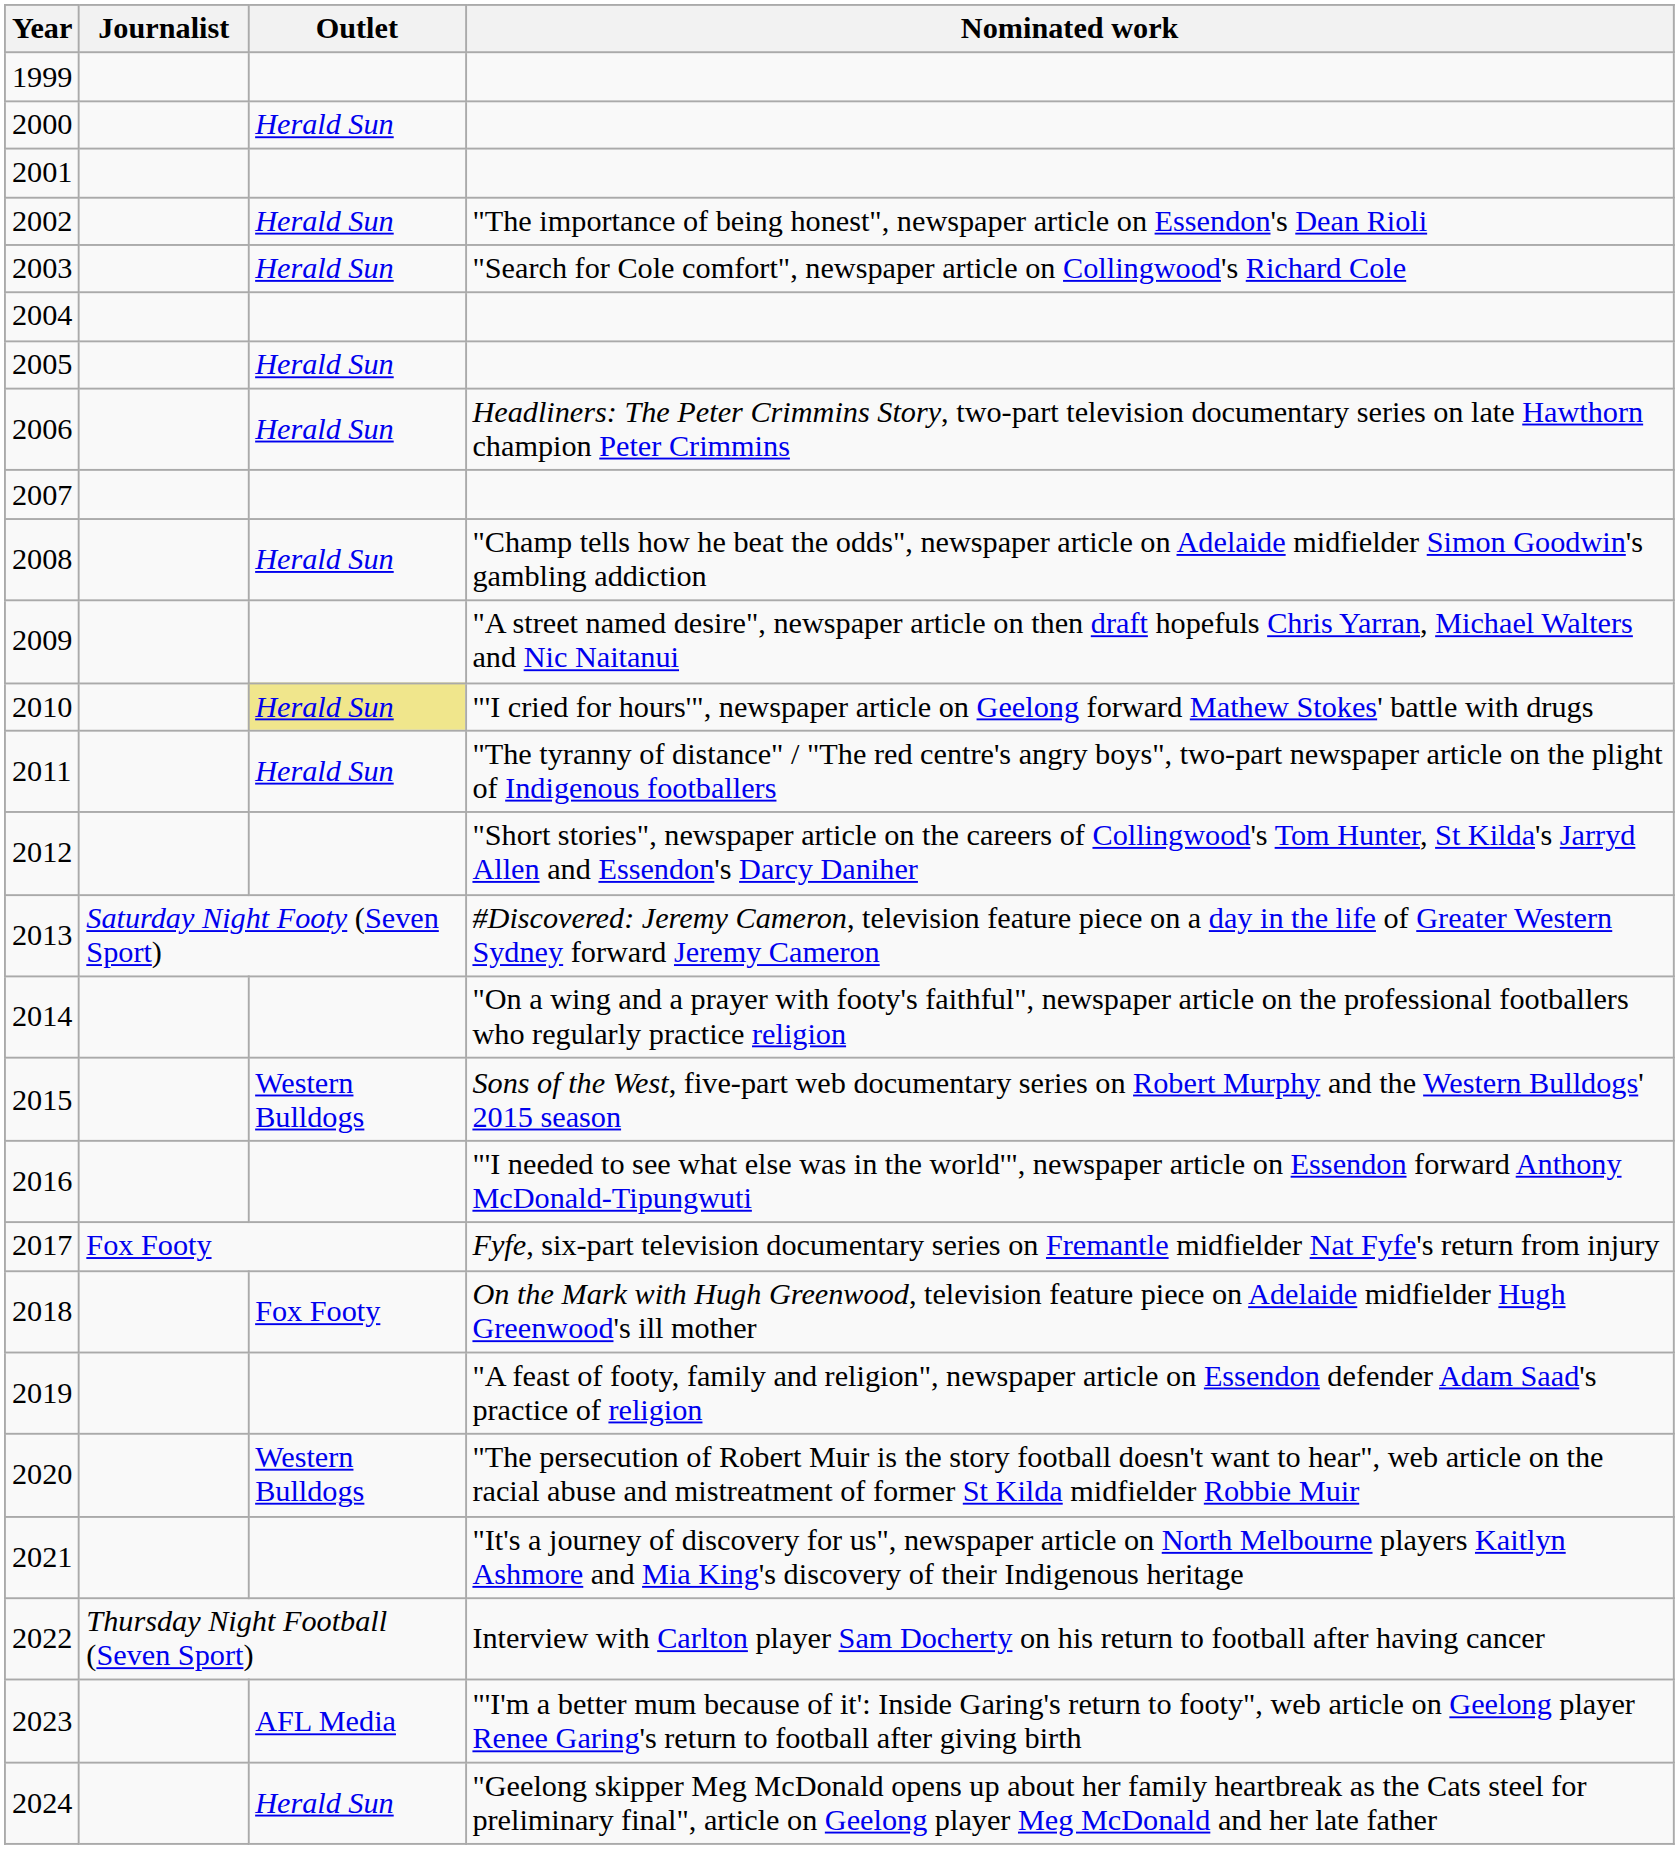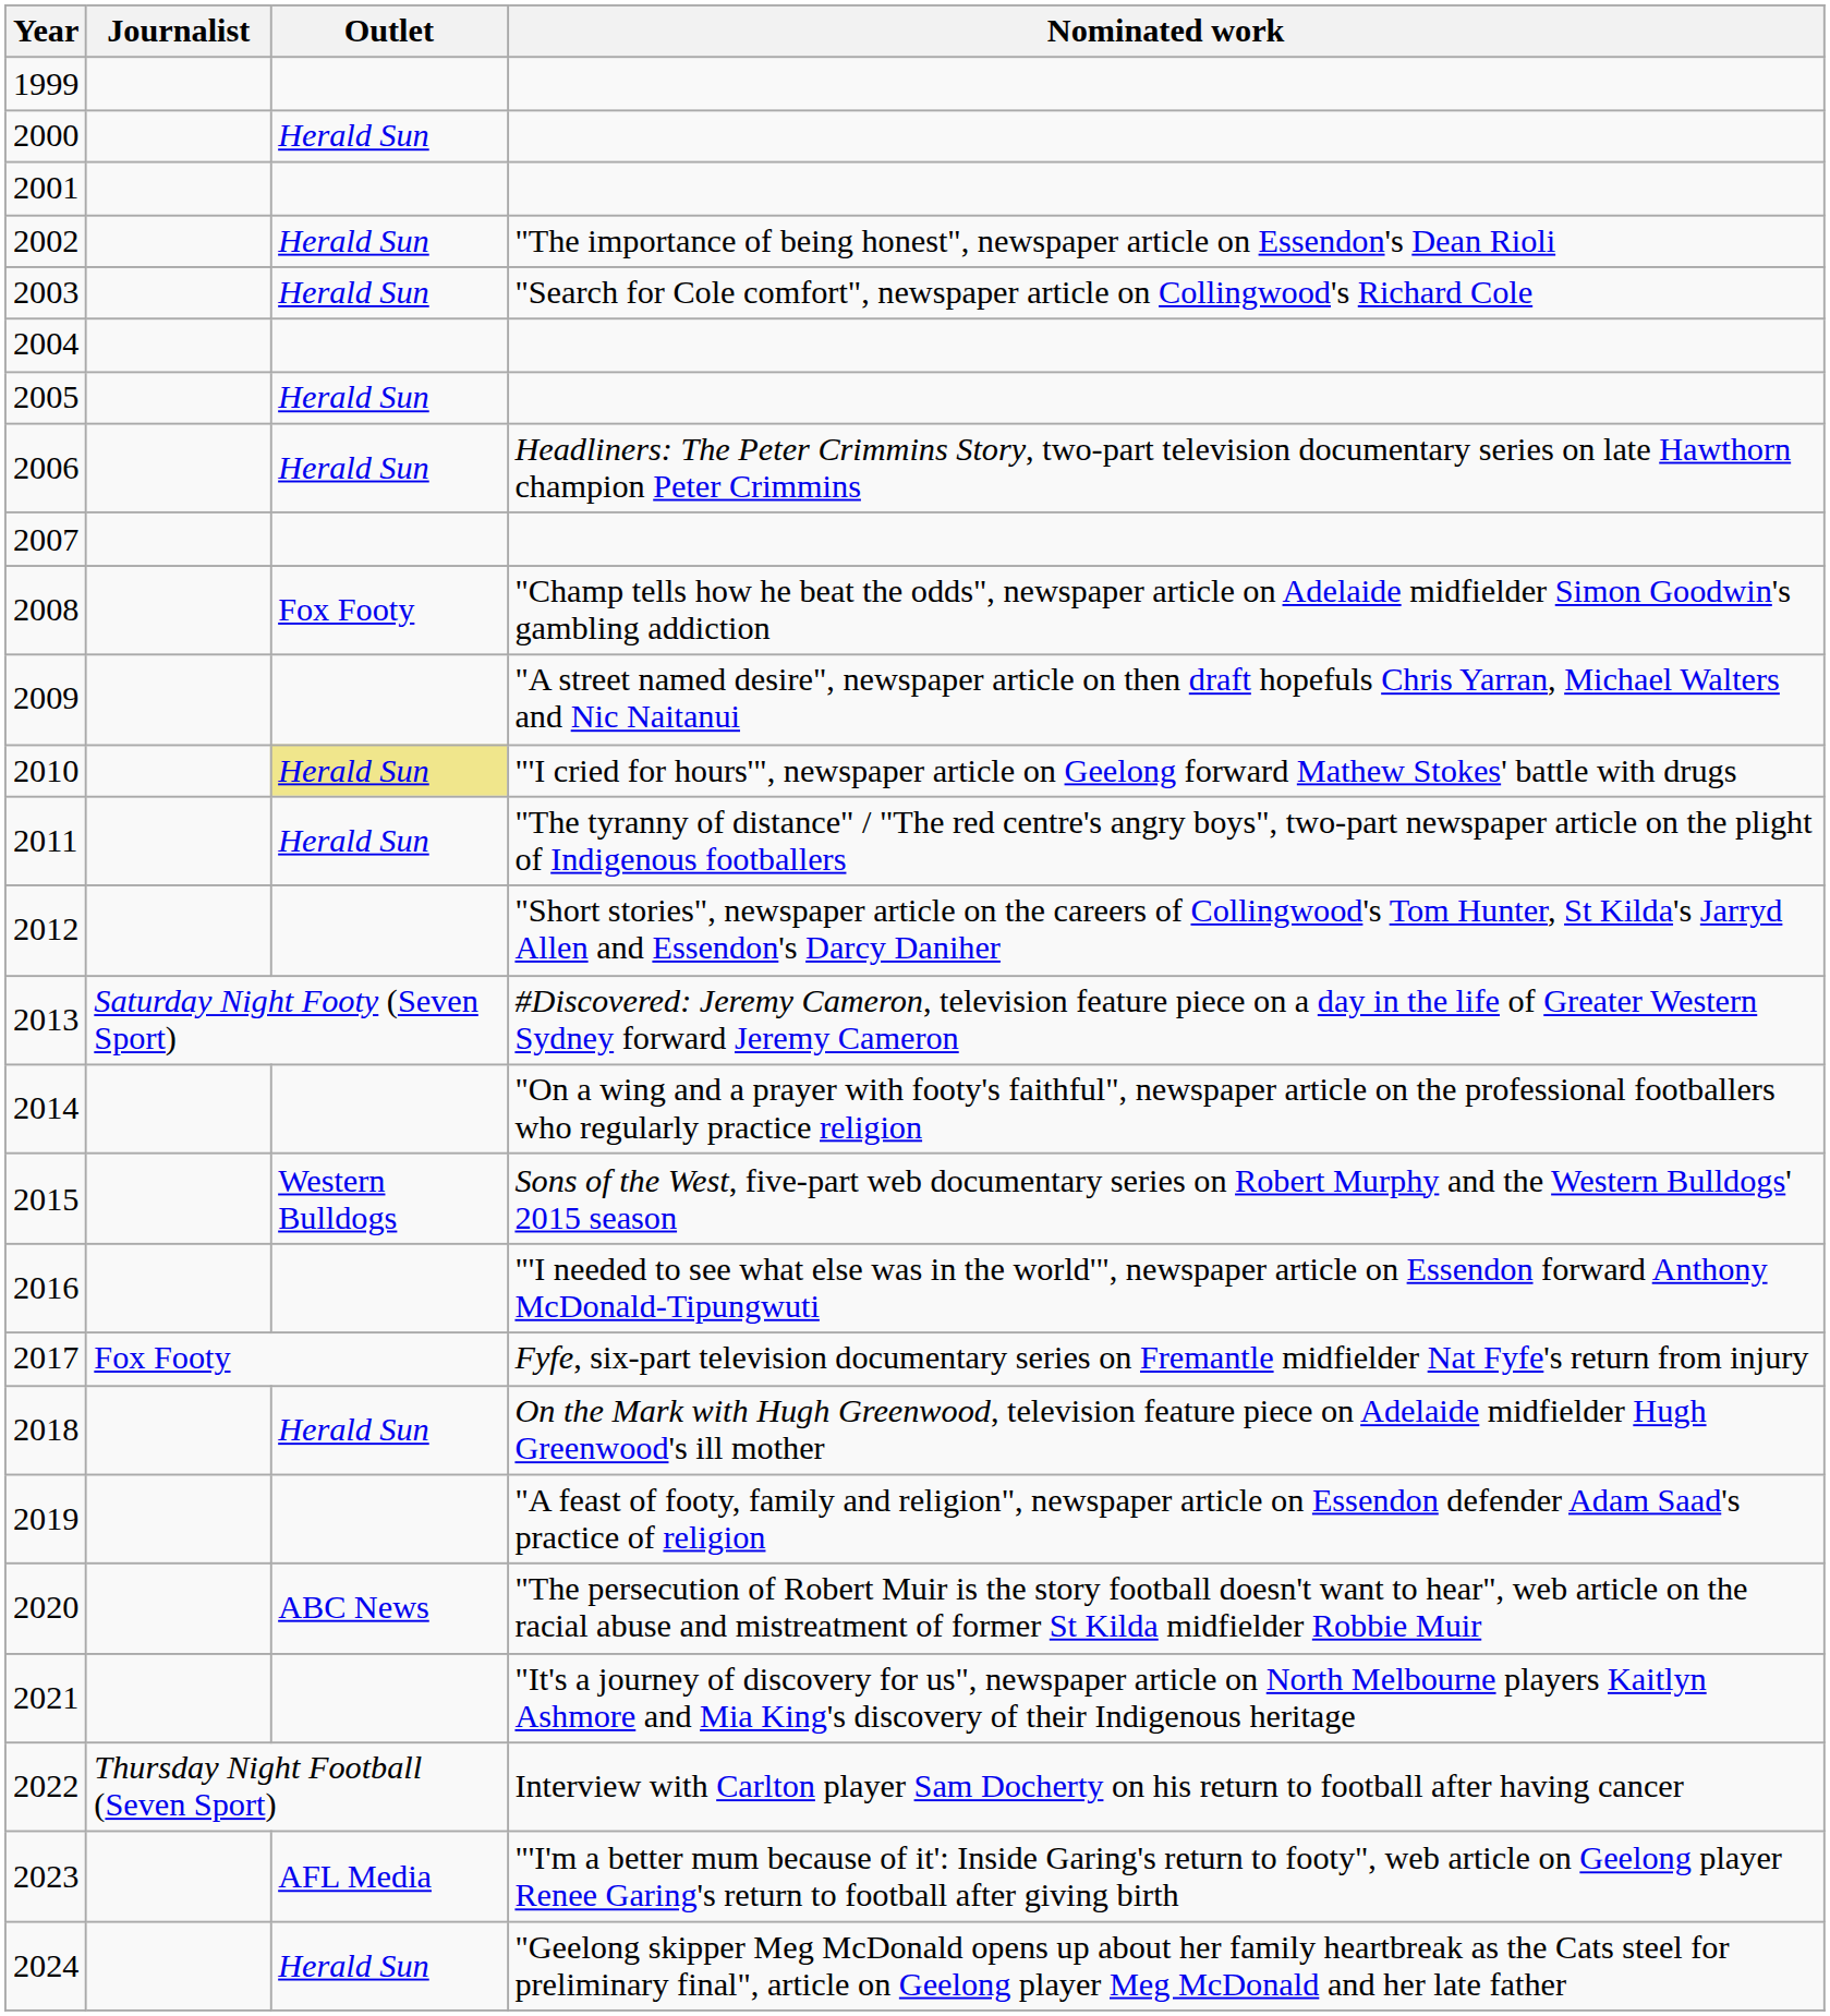2008 | Outlet: Herald Sun -> Fox Footy
2018 | Outlet: Fox Footy -> Herald Sun
2020 | Outlet: Western Bulldogs -> ABC News
